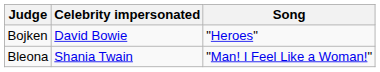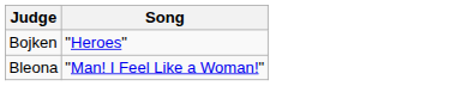- column: Celebrity impersonated | David Bowie | Shania Twain
